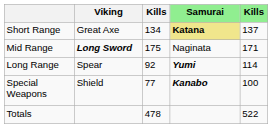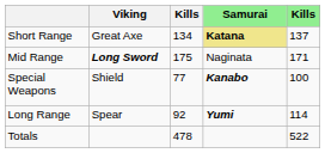rows swapped: Long Range <-> Special Weapons
